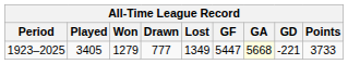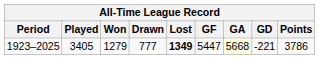1923–2025 | Lost: normal -> bold
1923–2025 | Points: 3733 -> 3786
